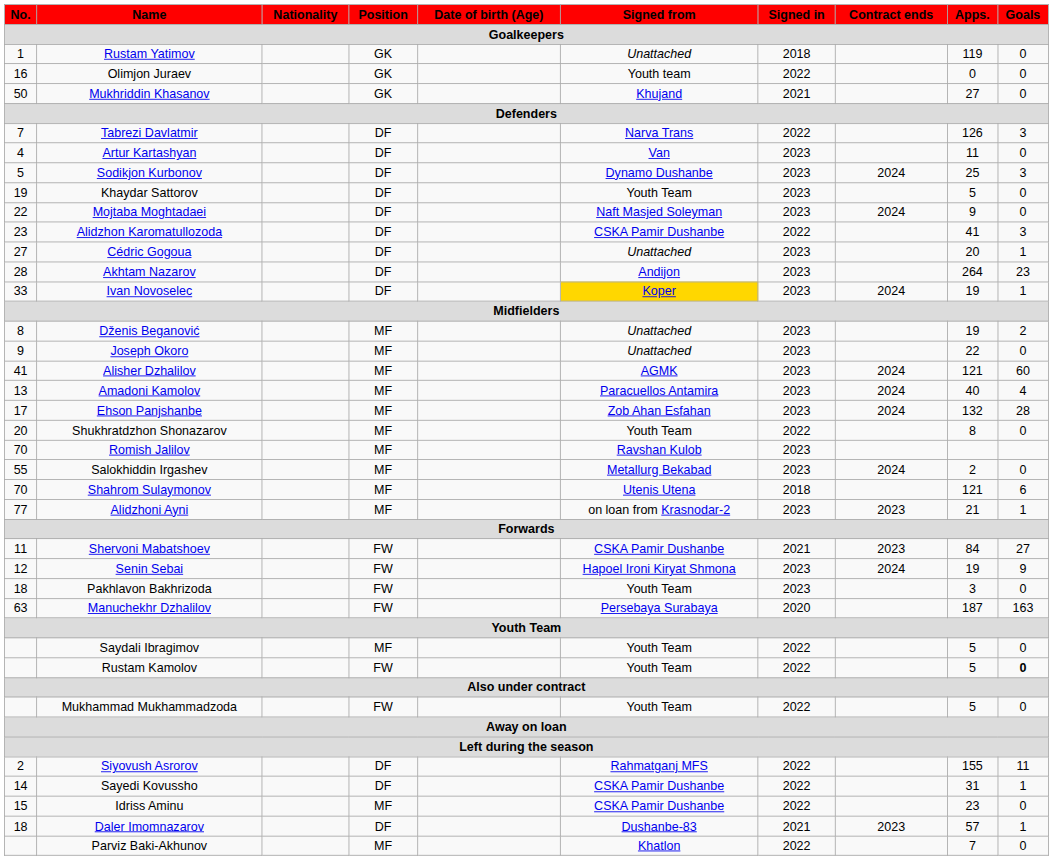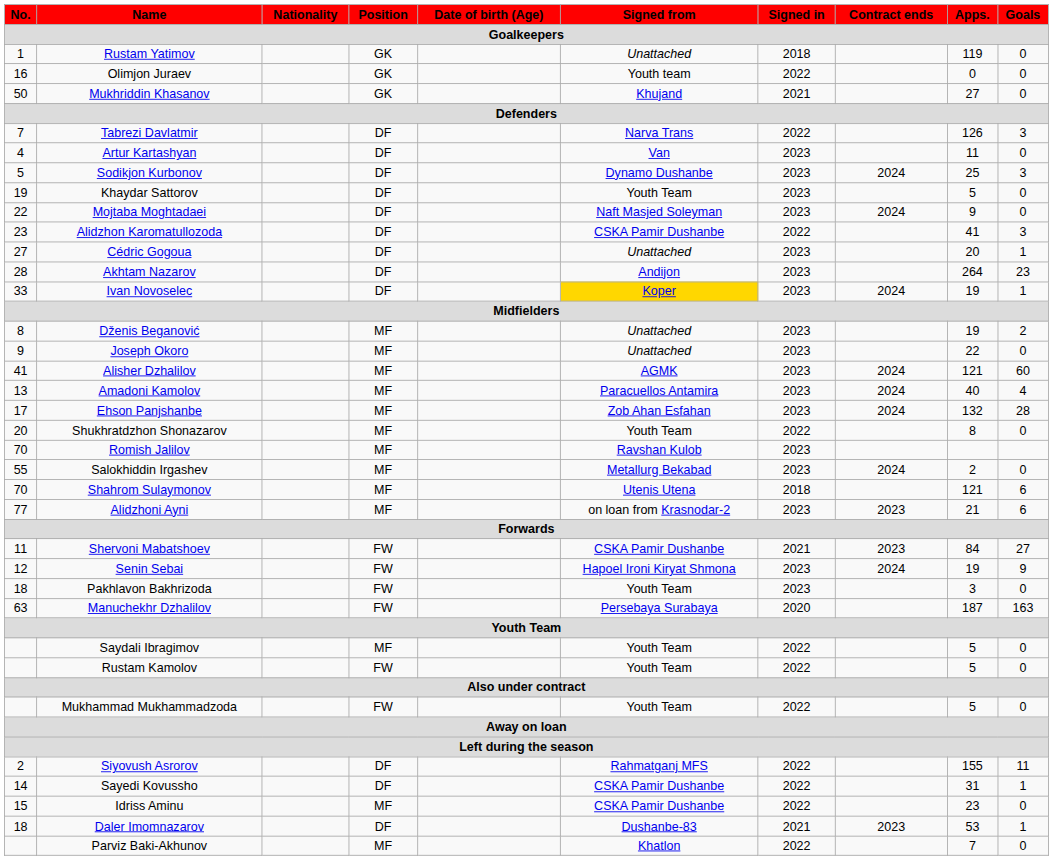Alidzhoni Ayni | Goals: 1 -> 6
Rustam Kamolov | Goals: bold -> normal
Daler Imomnazarov | Apps.: 57 -> 53
